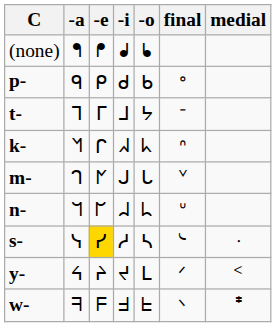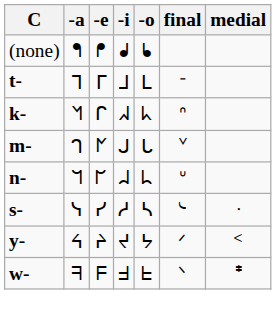- row: p- | ᑫ | ᑭ | ᑯ | ᑲ | ᐤ
t- | -o: ᔭ -> ᒪ
s- | -e: gold background -> no background
y- | -o: ᒪ -> ᔭ
